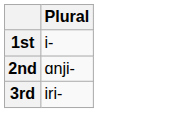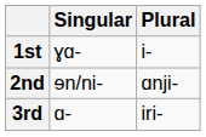+ column: Singular | ɣɑ- | ɘn/ni- | ɑ-
